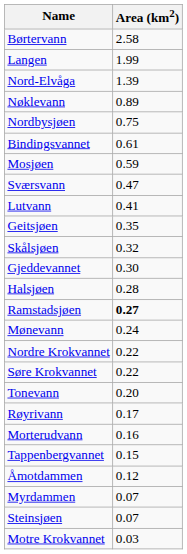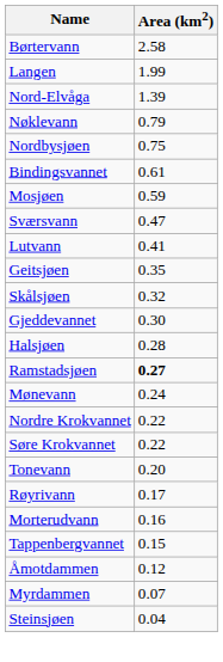Nøklevann | Area (km2): 0.89 -> 0.79
Steinsjøen | Area (km2): 0.07 -> 0.04
- row: Motre Krokvannet | 0.03
